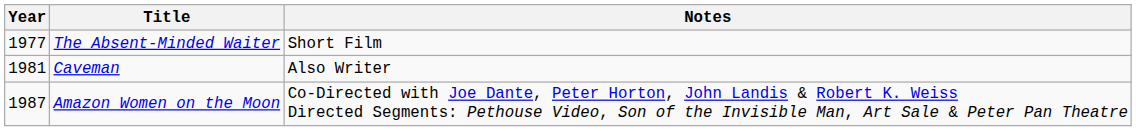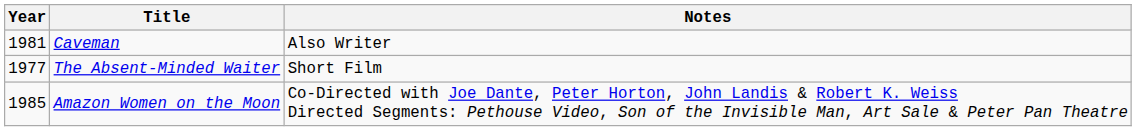rows swapped: The Absent-Minded Waiter <-> Caveman
Amazon Women on the Moon | Year: 1987 -> 1985
